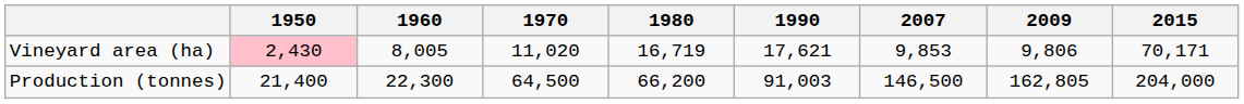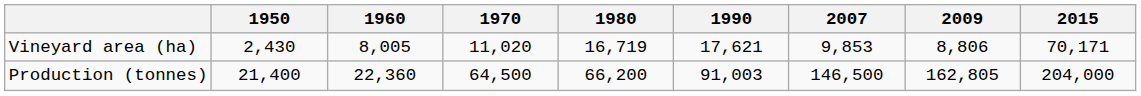Vineyard area (ha) | 1950: pink background -> no background
Vineyard area (ha) | 2009: 9,806 -> 8,806
Production (tonnes) | 1960: 22,300 -> 22,360
